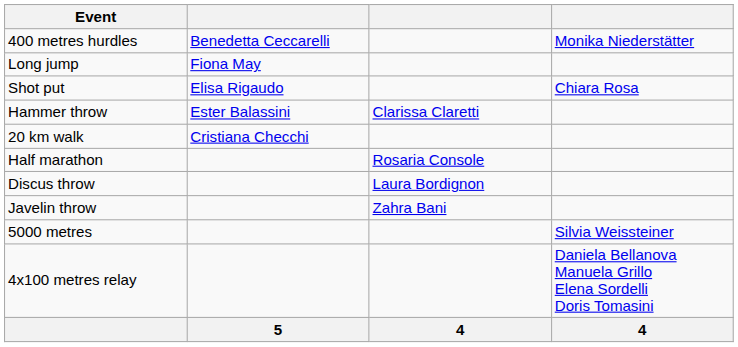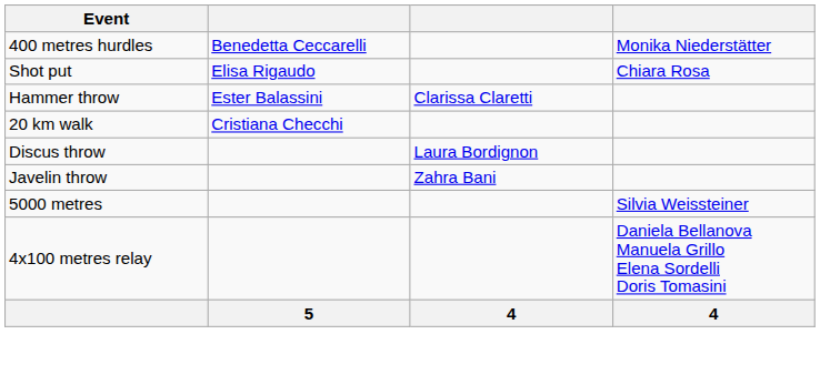- row: Long jump | Fiona May
- row: Half marathon | Rosaria Console
